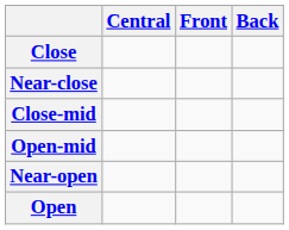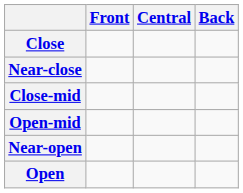columns swapped: Front <-> Central
